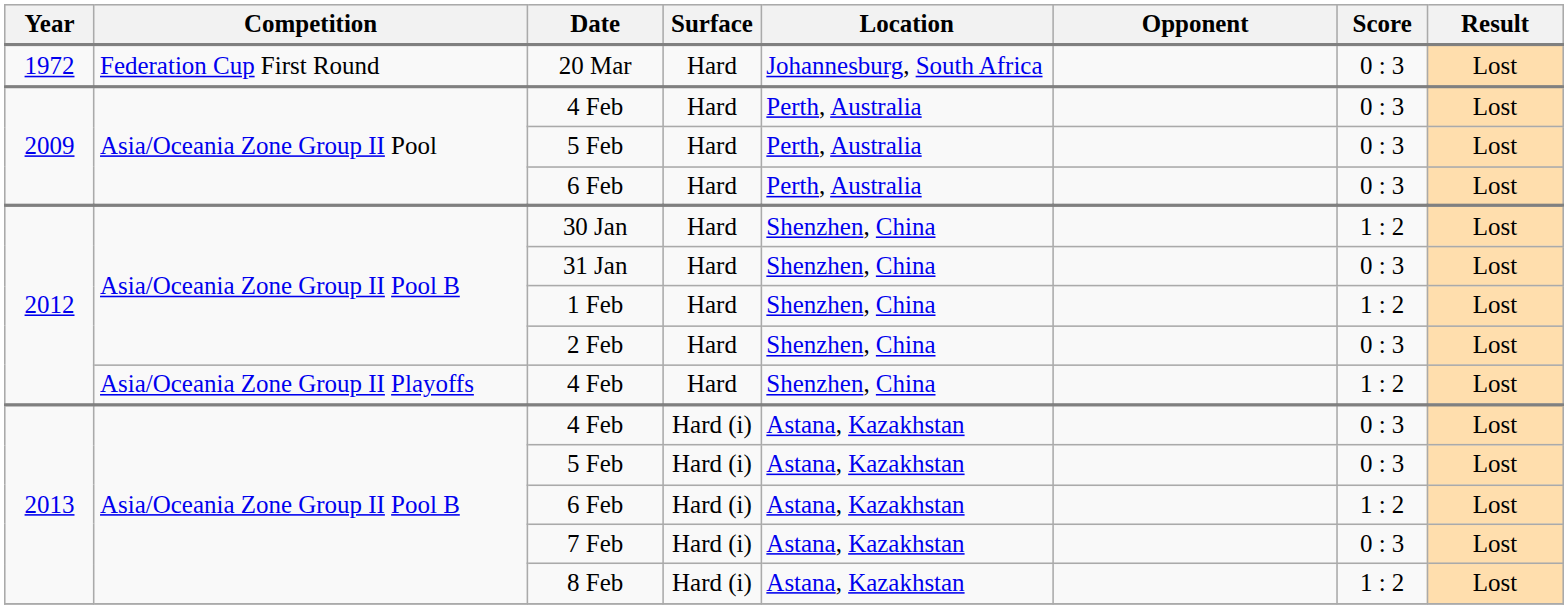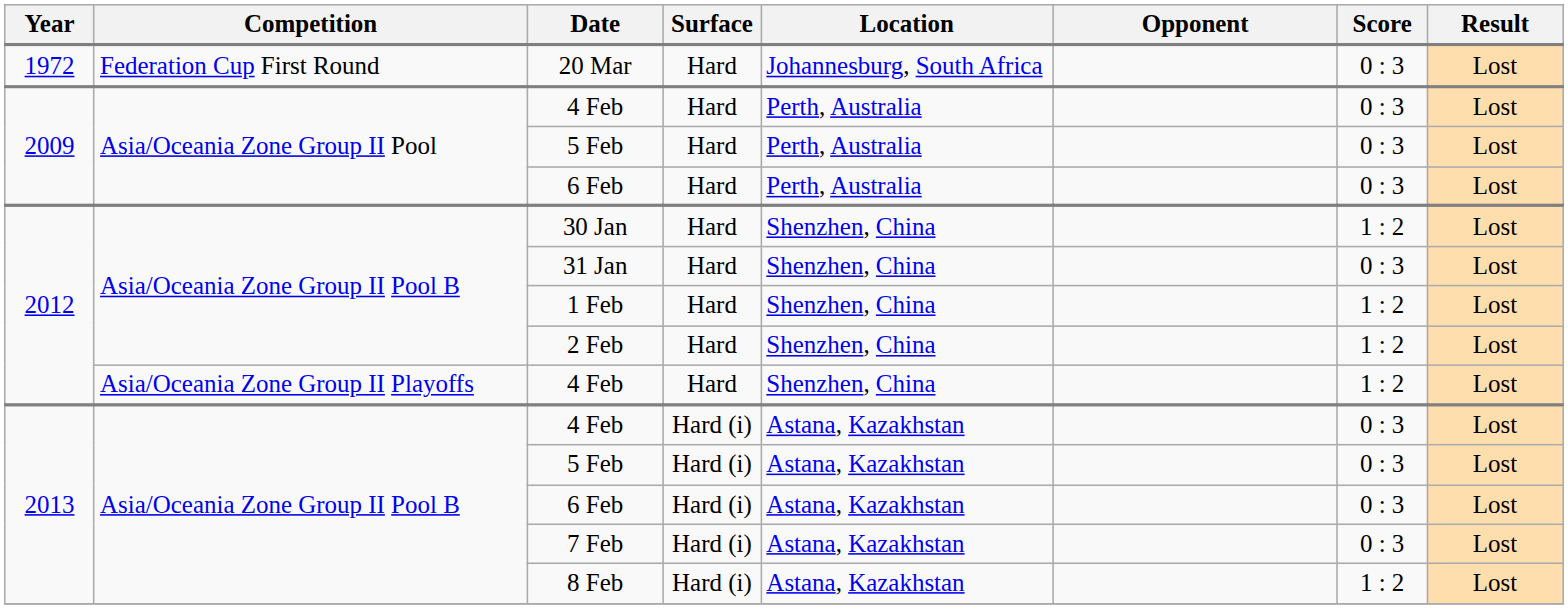2 Feb | Score: 0 : 3 -> 1 : 2
2013 / 6 Feb | Score: 1 : 2 -> 0 : 3
